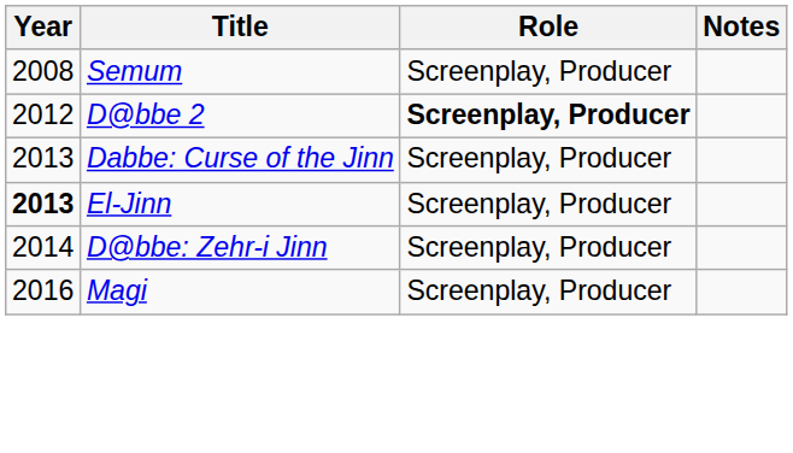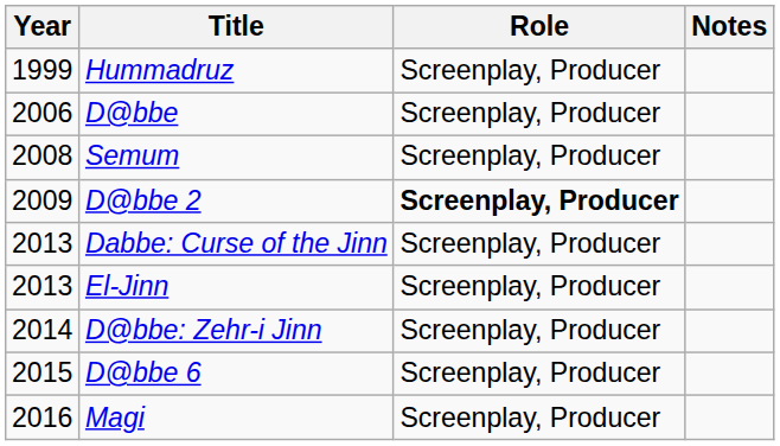+ row: 1999 | Hummadruz | Screenplay, Producer
+ row: 2006 | D@bbe | Screenplay, Producer
D@bbe 2 | Year: 2012 -> 2009
El-Jinn | Year: bold -> normal
+ row: 2015 | D@bbe 6 | Screenplay, Producer
